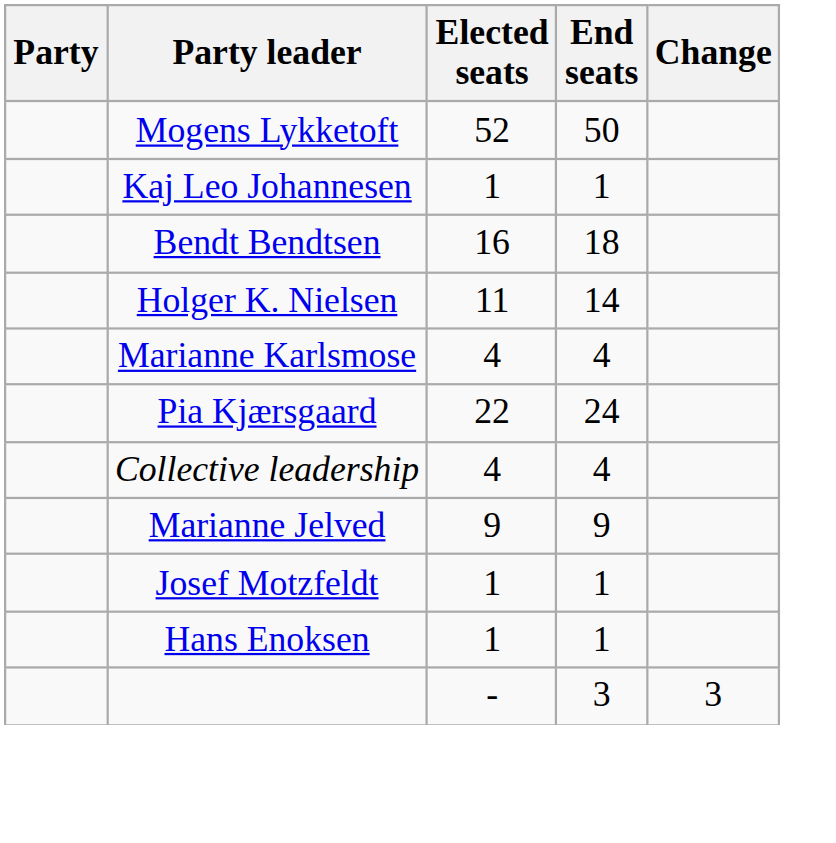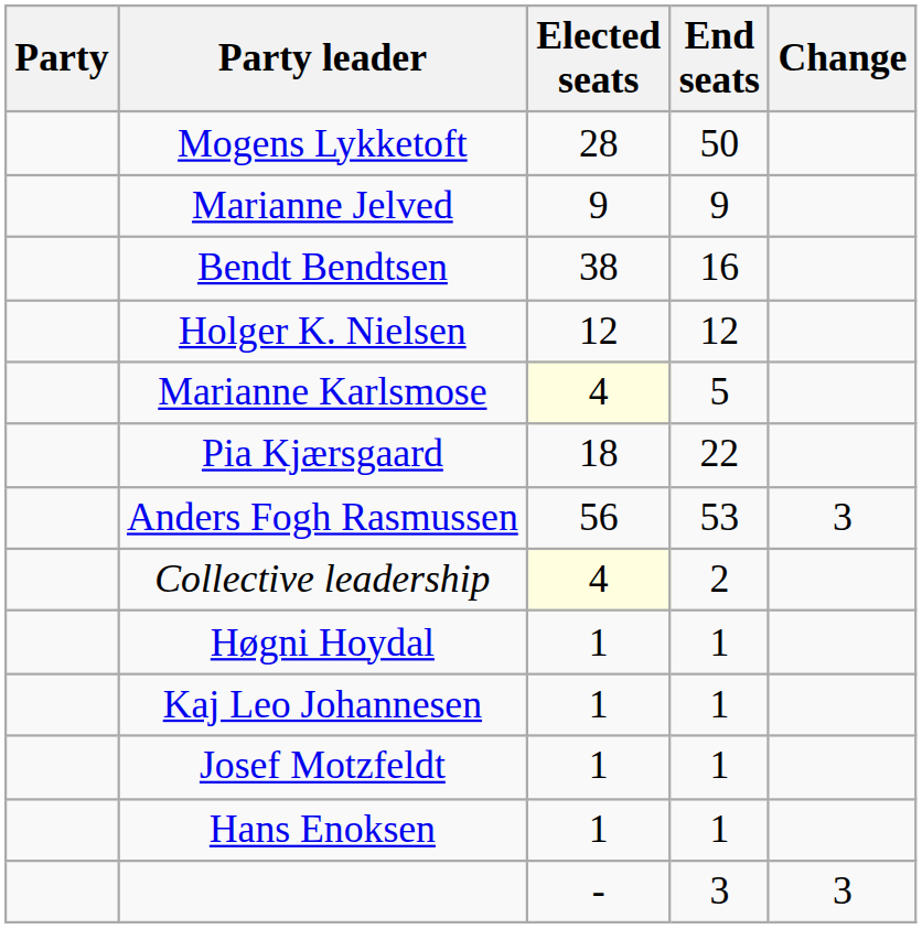Mogens Lykketoft | Elected seats: 52 -> 28
rows swapped: Marianne Jelved <-> Kaj Leo Johannesen
Bendt Bendtsen | Elected seats: 16 -> 38
Bendt Bendtsen | End seats: 18 -> 16
Holger K. Nielsen | Elected seats: 11 -> 12
Holger K. Nielsen | End seats: 14 -> 12
Marianne Karlsmose | Elected seats: no background -> lightyellow background
Marianne Karlsmose | End seats: 4 -> 5
Pia Kjærsgaard | Elected seats: 22 -> 18
Pia Kjærsgaard | End seats: 24 -> 22
+ row: Anders Fogh Rasmussen | 56 | 53 | 3
Collective leadership | Elected seats: no background -> lightyellow background
Collective leadership | End seats: 4 -> 2
+ row: Høgni Hoydal | 1 | 1
